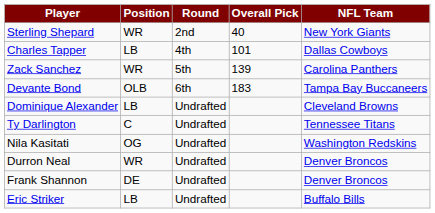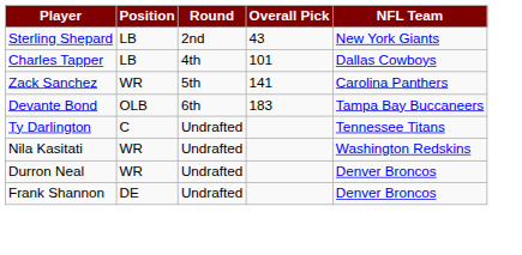Sterling Shepard | Position: WR -> LB
Sterling Shepard | Overall Pick: 40 -> 43
Zack Sanchez | Overall Pick: 139 -> 141
- row: Dominique Alexander | LB | Undrafted | Cleveland Browns
Nila Kasitati | Position: OG -> WR
- row: Eric Striker | LB | Undrafted | Buffalo Bills
